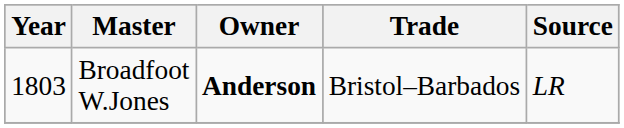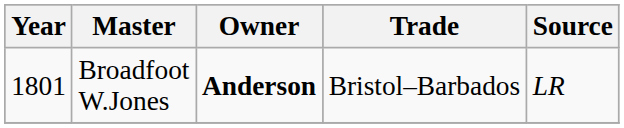Broadfoot W.Jones | Year: 1803 -> 1801
